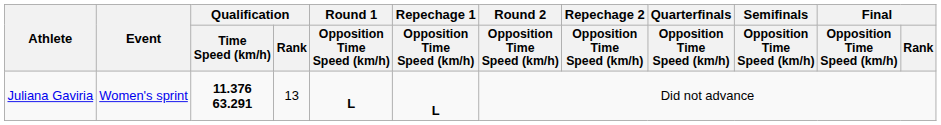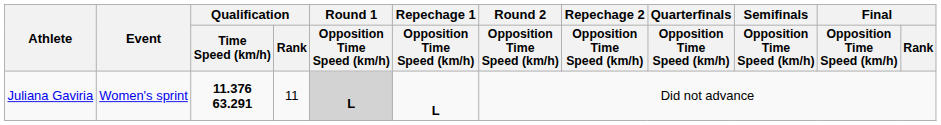Juliana Gaviria | Qualification / Rank: 13 -> 11
Juliana Gaviria | Round 1 / Opposition Time Speed (km/h): no background -> lightgrey background
